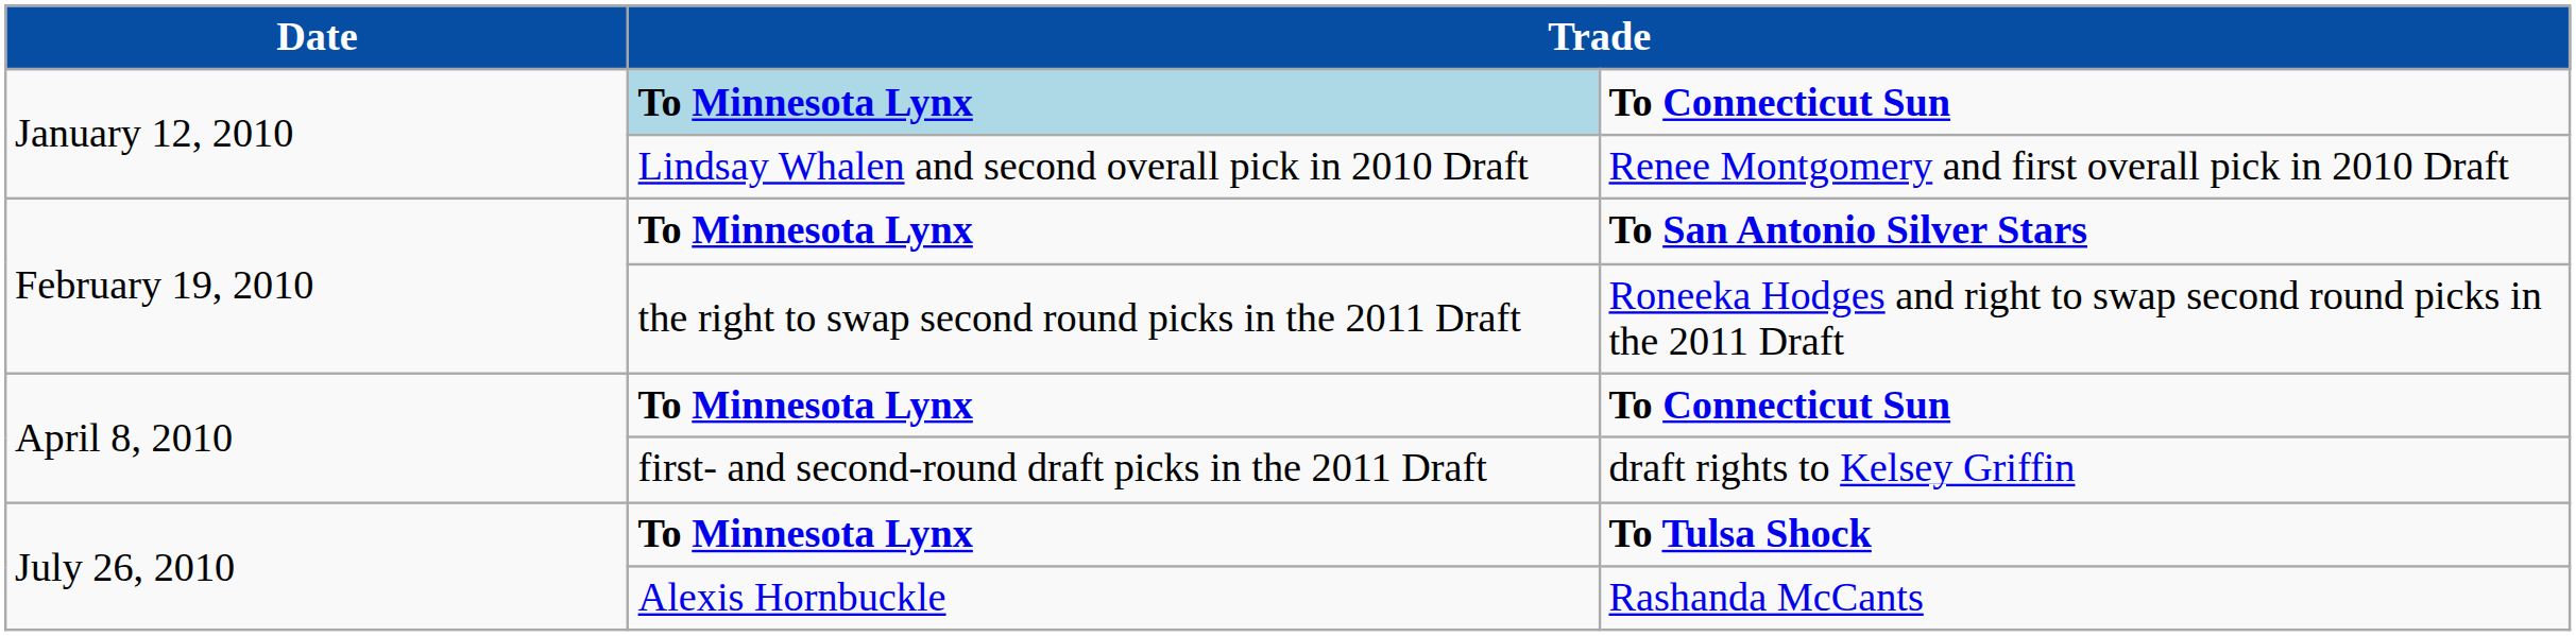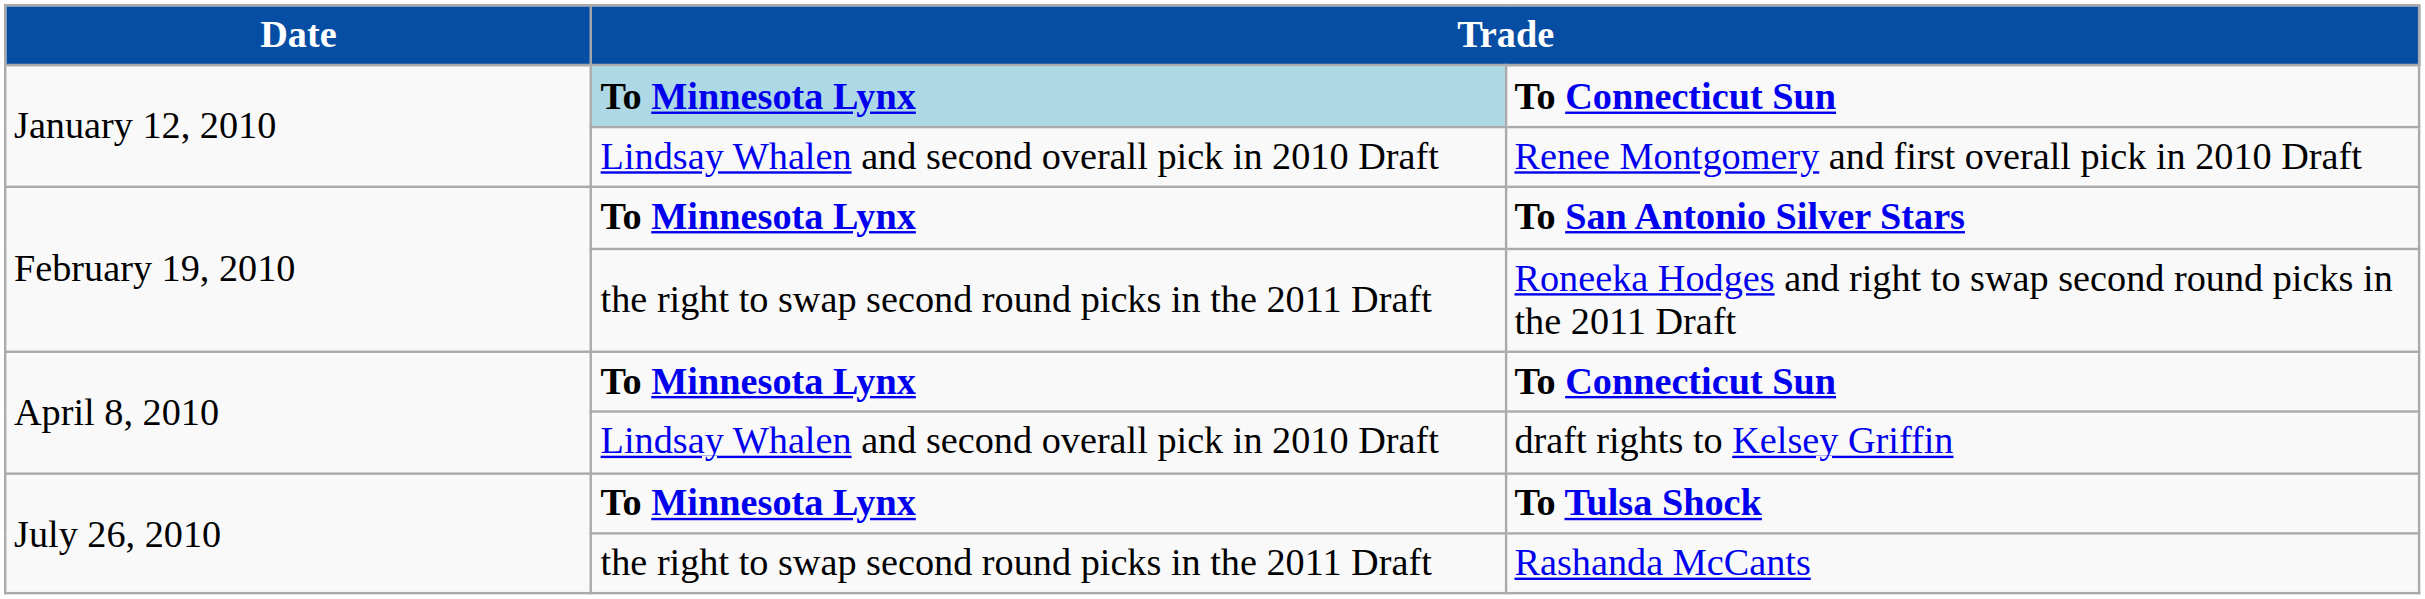draft rights to Kelsey Griffin | column 2: first- and second-round draft picks in the 2011 Draft -> Lindsay Whalen and second overall pick in 2010 Draft
Rashanda McCants | column 2: Alexis Hornbuckle -> the right to swap second round picks in the 2011 Draft
